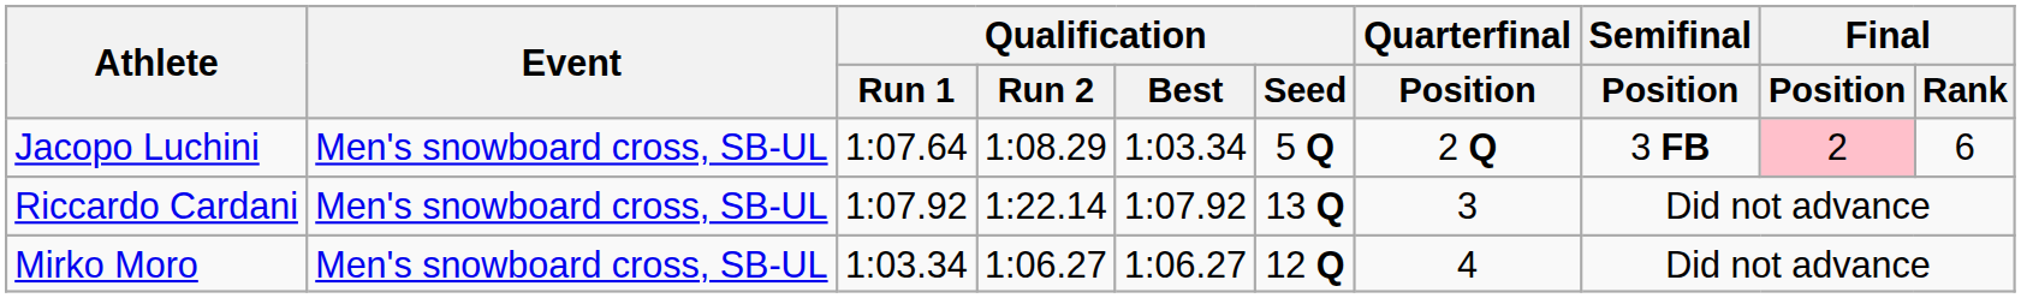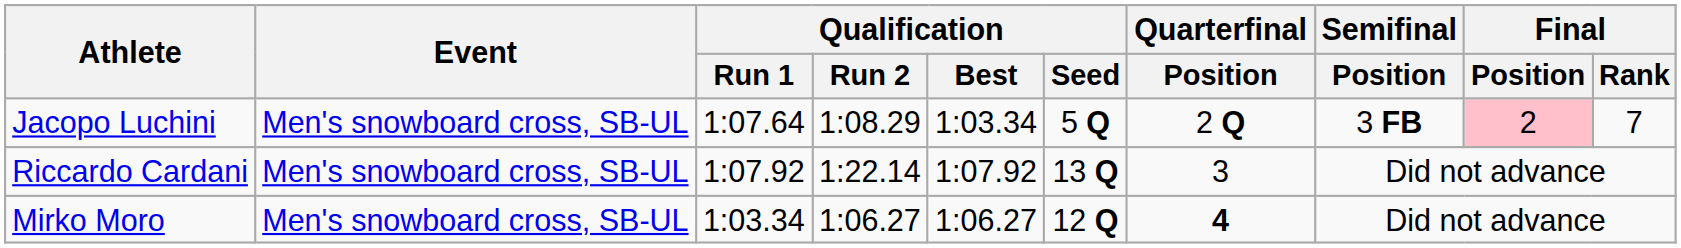Jacopo Luchini | Final / Rank: 6 -> 7
Mirko Moro | Quarterfinal / Position: normal -> bold
